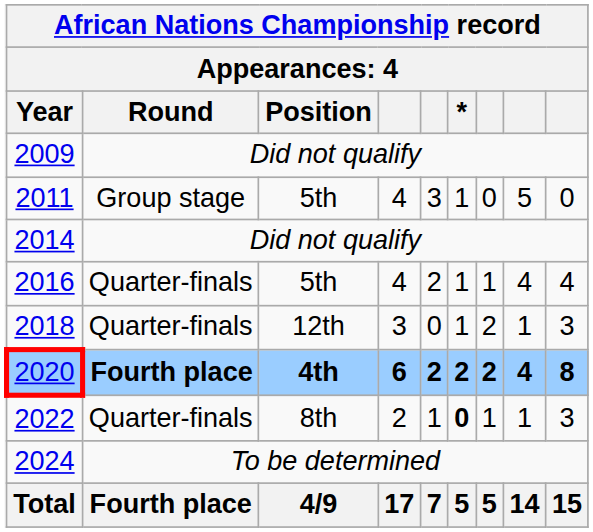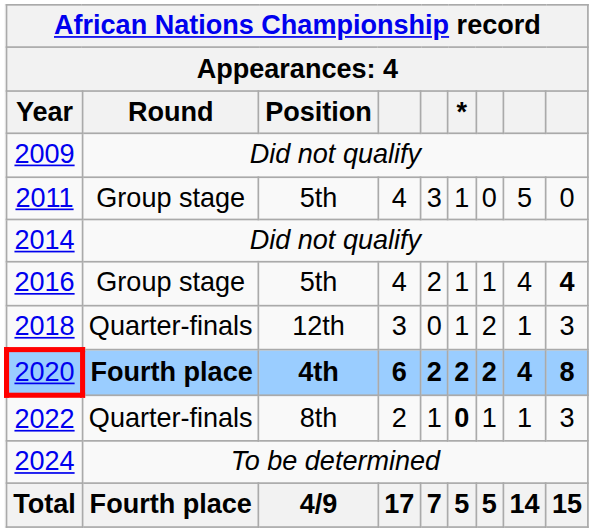2016 | Round: Quarter-finals -> Group stage
2016 | column 9: normal -> bold
